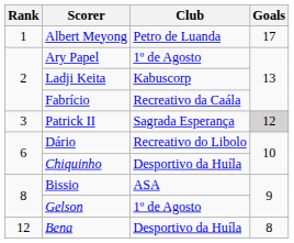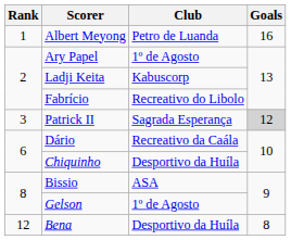Albert Meyong | Goals: 17 -> 16
Fabrício | Club: Recreativo da Caála -> Recreativo do Libolo
Dário | Club: Recreativo do Libolo -> Recreativo da Caála
